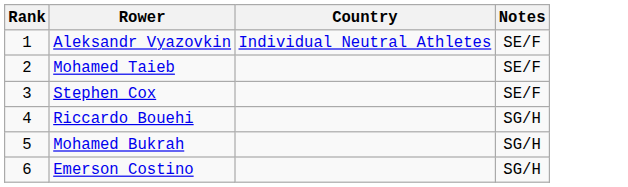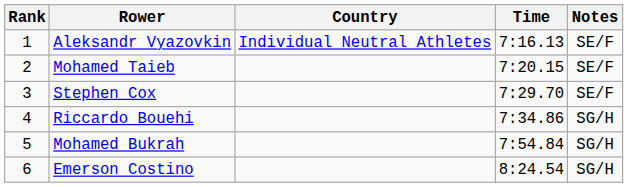+ column: Time | 7:16.13 | 7:20.15 | 7:29.70 | 7:34.86 | 7:54.84 | 8:24.54
